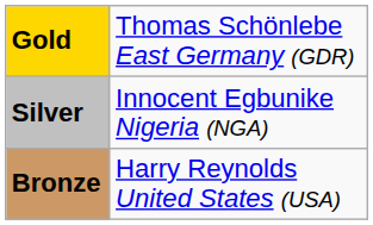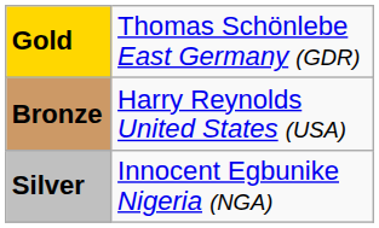rows swapped: Silver <-> Bronze
